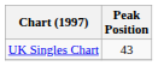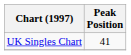UK Singles Chart | Peak Position: 43 -> 41
